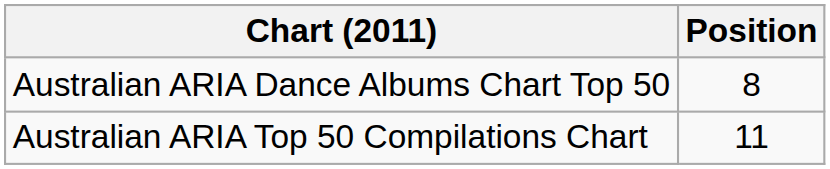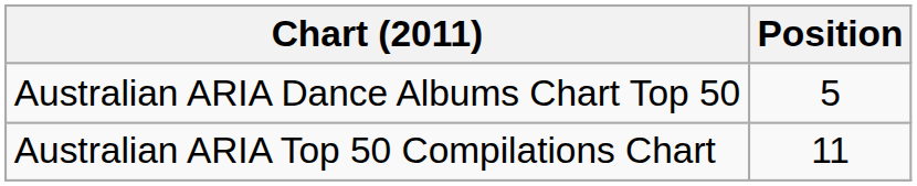Australian ARIA Dance Albums Chart Top 50 | Position: 8 -> 5
